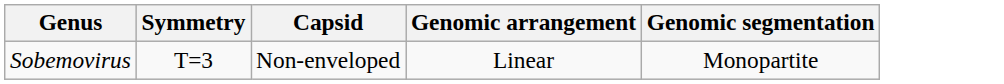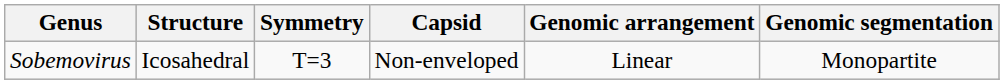+ column: Structure | Icosahedral
